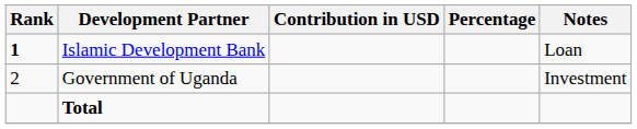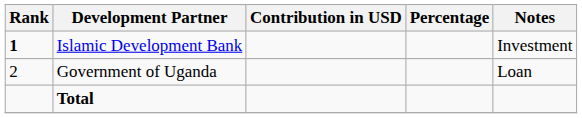Islamic Development Bank | Notes: Loan -> Investment
Government of Uganda | Notes: Investment -> Loan
